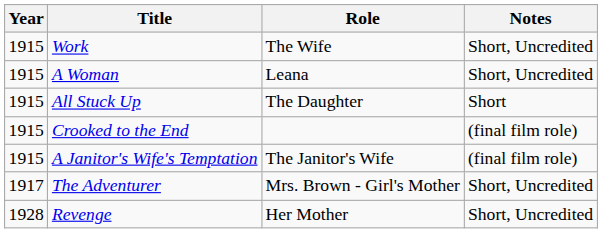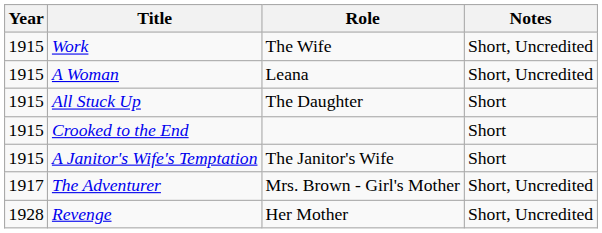Crooked to the End | Notes: (final film role) -> Short
A Janitor's Wife's Temptation | Notes: (final film role) -> Short
